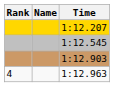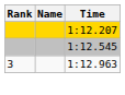- row: 1:12.903
1:12.963 | Rank: 4 -> 3
